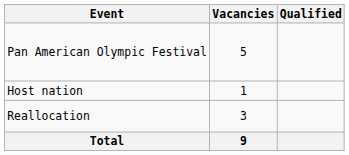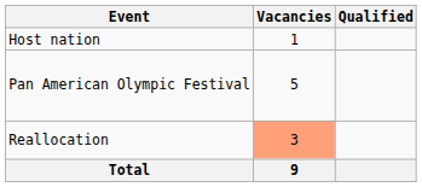rows swapped: Host nation <-> Pan American Olympic Festival
Reallocation | Vacancies: no background -> lightsalmon background
